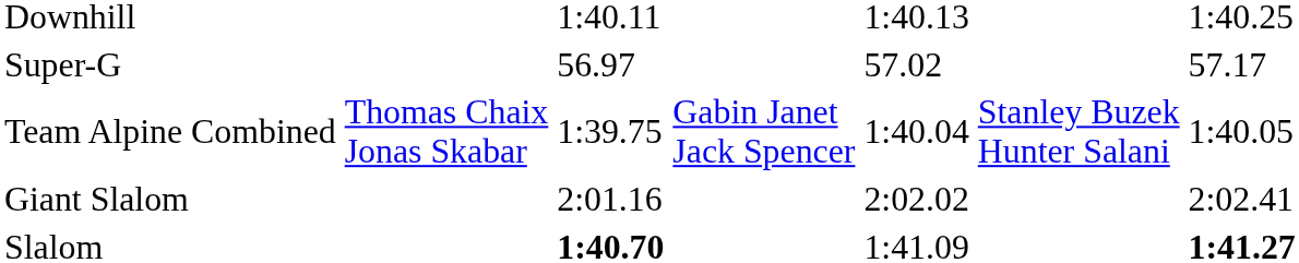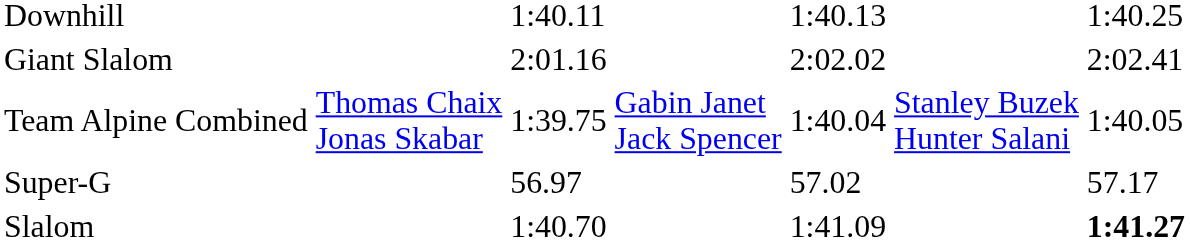rows swapped: Super-G <-> Giant Slalom
Slalom | column 3: bold -> normal
